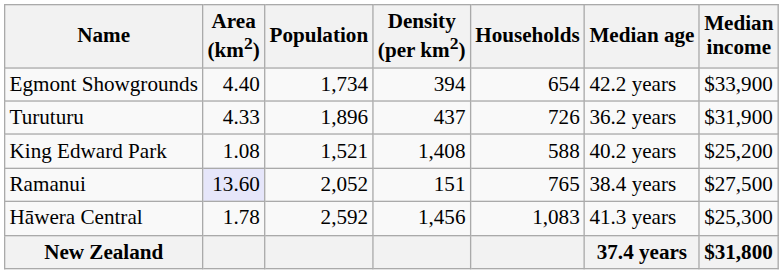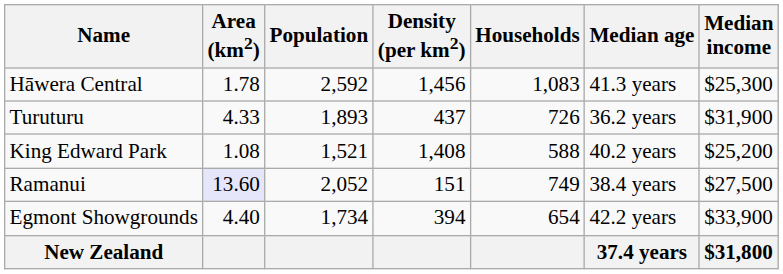rows swapped: Egmont Showgrounds <-> Hāwera Central
Turuturu | Population: 1,896 -> 1,893
Ramanui | Households: 765 -> 749
